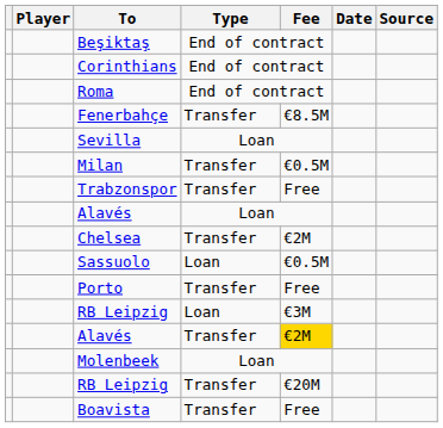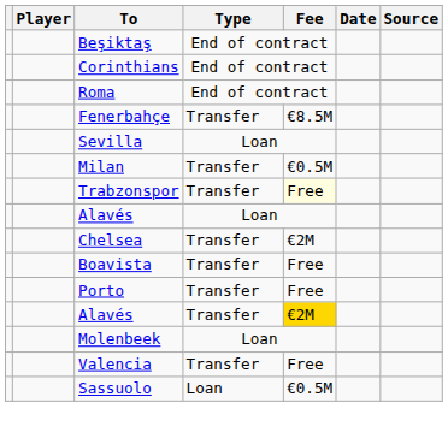Trabzonspor | Fee: no background -> lightyellow background
rows swapped: Sassuolo <-> Boavista
- row: RB Leipzig | Loan | €3M
+ row: Valencia | Transfer | Free
- row: RB Leipzig | Transfer | €20M
